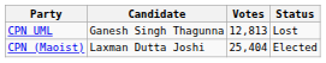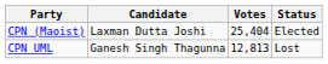rows swapped: CPN (Maoist) <-> CPN UML
